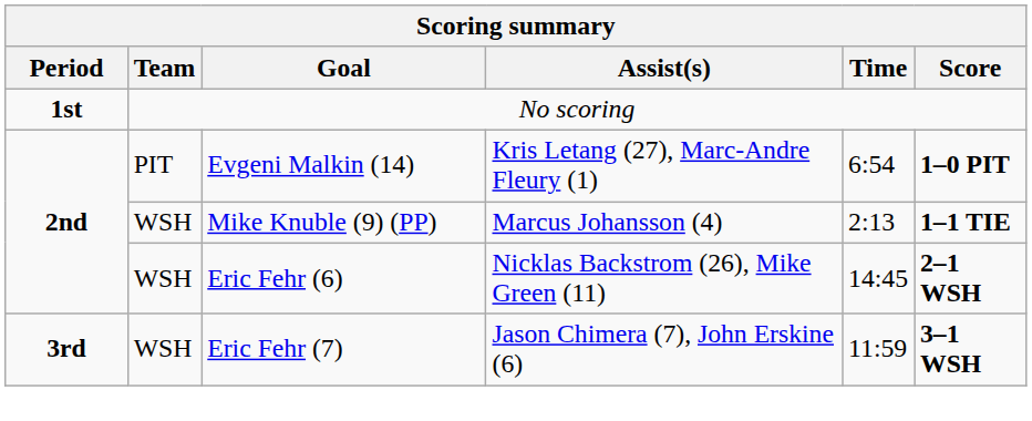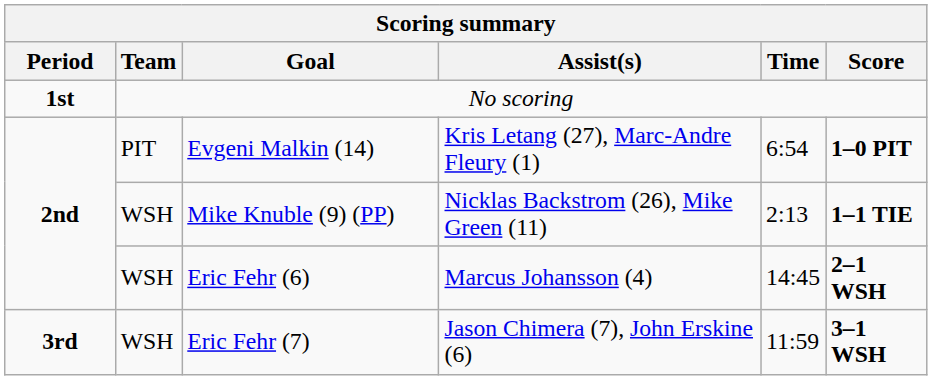Mike Knuble (9) (PP) | Assist(s): Marcus Johansson (4) -> Nicklas Backstrom (26), Mike Green (11)
Eric Fehr (6) | Assist(s): Nicklas Backstrom (26), Mike Green (11) -> Marcus Johansson (4)
